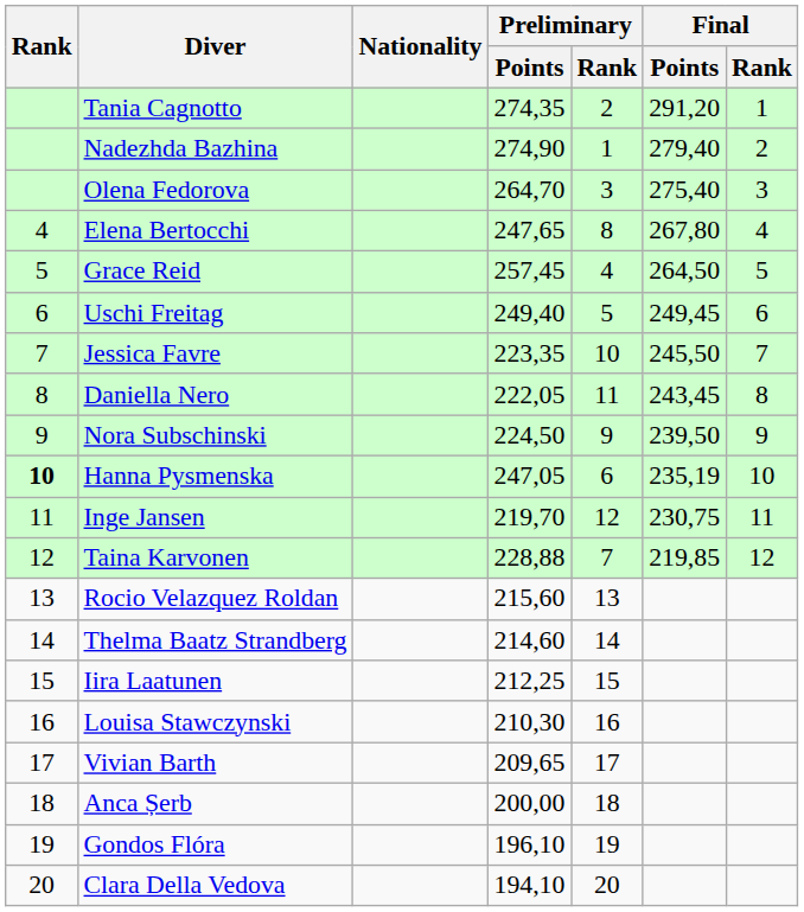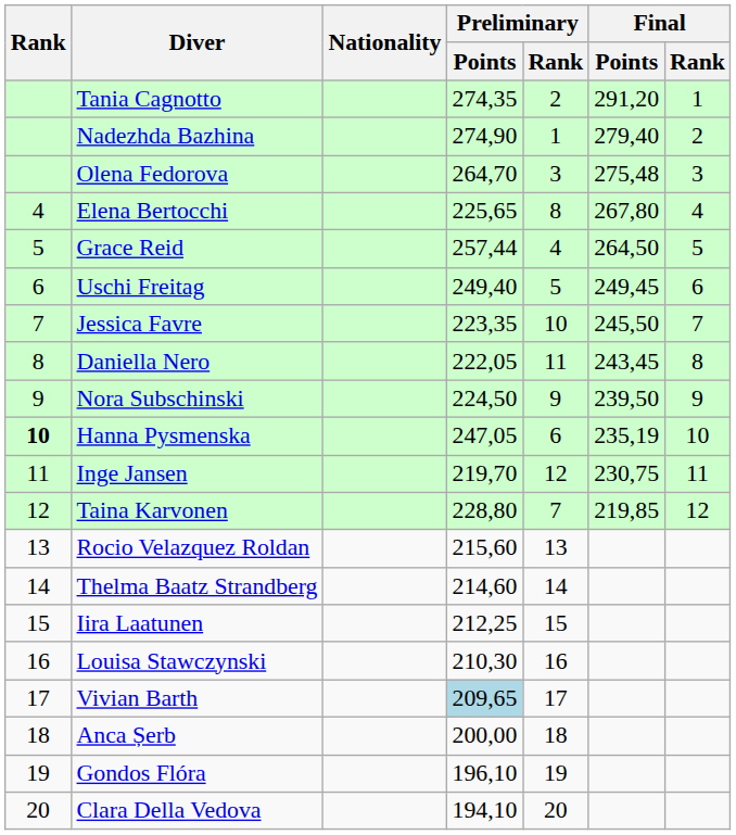Olena Fedorova | Final / Points: 275,40 -> 275,48
Elena Bertocchi | Preliminary / Points: 247,65 -> 225,65
Grace Reid | Preliminary / Points: 257,45 -> 257,44
Taina Karvonen | Preliminary / Points: 228,88 -> 228,80
Vivian Barth | Preliminary / Points: no background -> lightblue background
